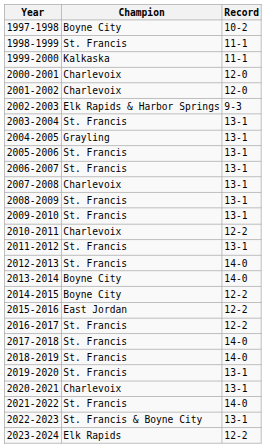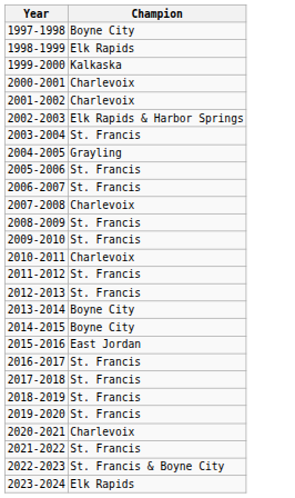- column: Record | 10-2 | 11-1 | 11-1 | 12-0 | 12-0 | 9-3 | 13-1 | 13-1 | 13-1 | 13-1 | 13-1 | 13-1 | 13-1 | 12-2 | 13-1 | 14-0 | 14-0 | 12-2 | 12-2 | 12-2 | 14-0 | 14-0 | 13-1 | 13-1 | 14-0 | 13-1 | 12-2
1998-1999 | Champion: St. Francis -> Elk Rapids
